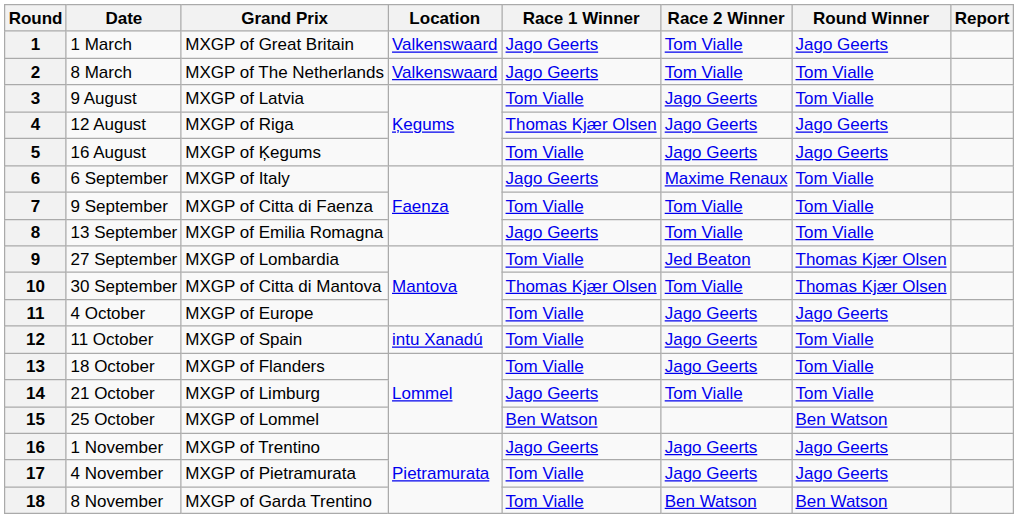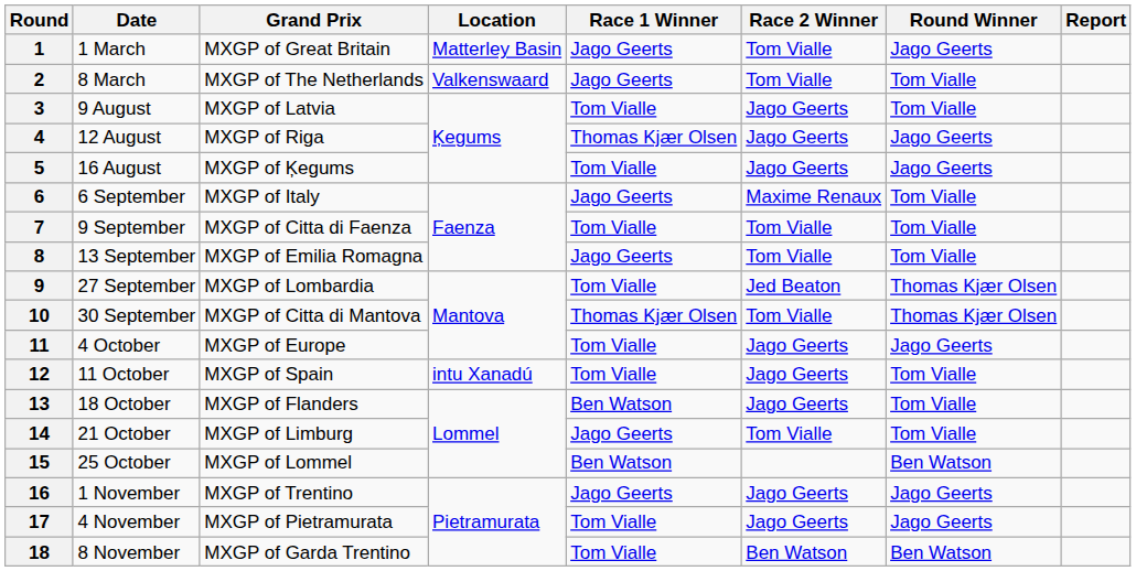1 | Location: Valkenswaard -> Matterley Basin
13 | Race 1 Winner: Tom Vialle -> Ben Watson
